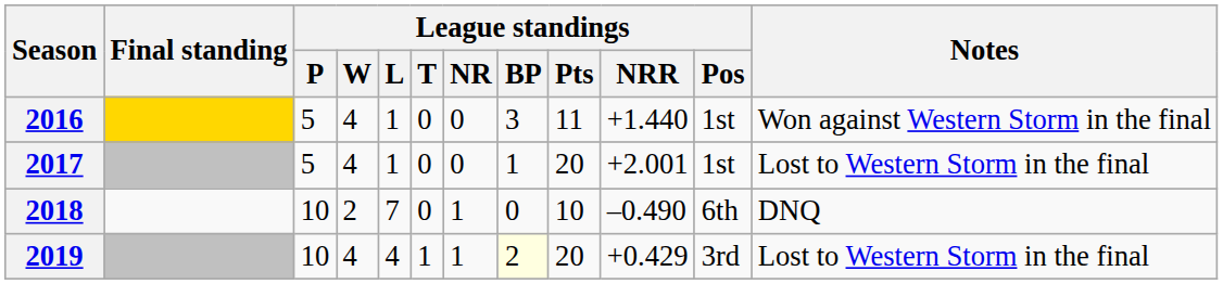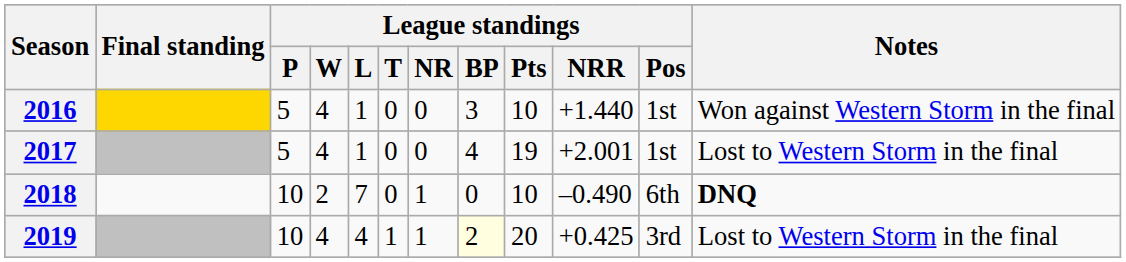2016 | League standings / Pts: 11 -> 10
2017 | League standings / BP: 1 -> 4
2017 | League standings / Pts: 20 -> 19
2018 | Notes: normal -> bold
2019 | League standings / NRR: +0.429 -> +0.425
